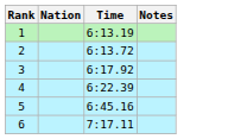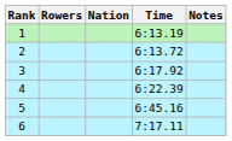+ column: Rowers
